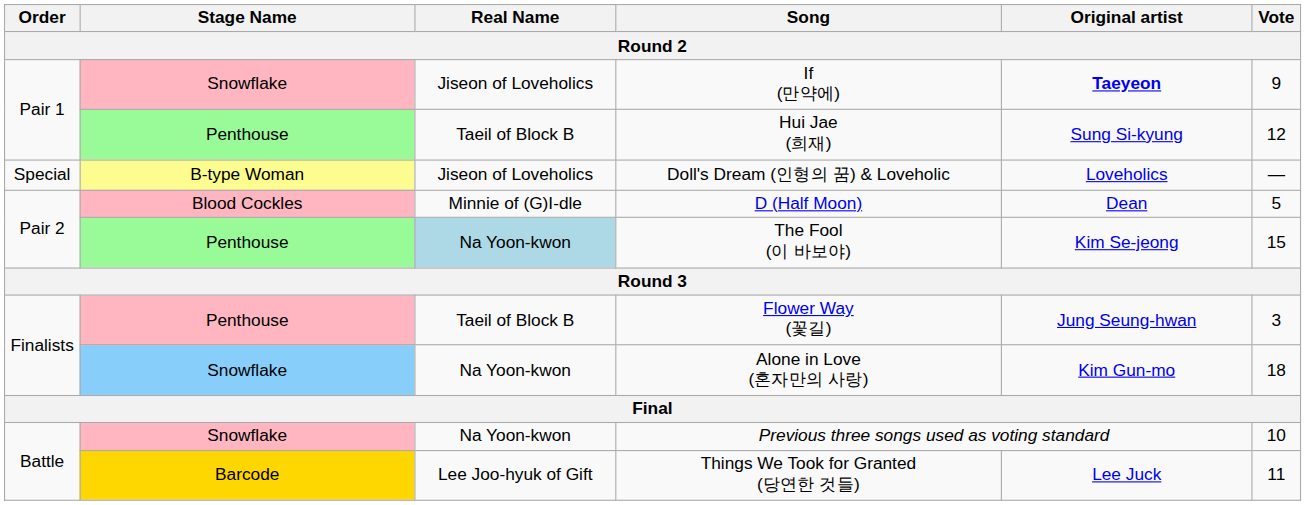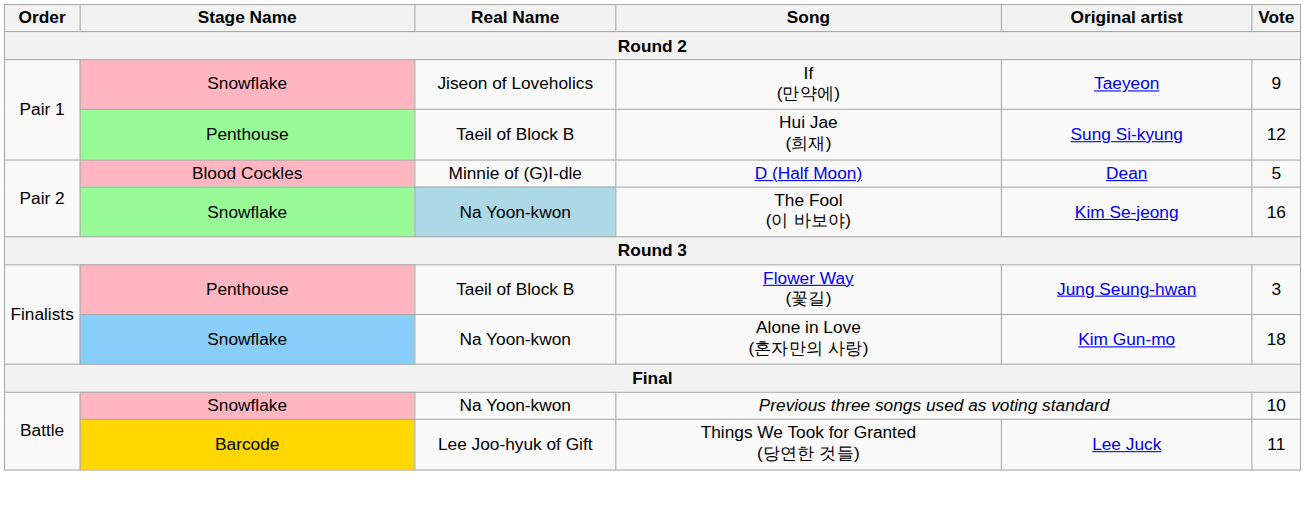If (만약에) | Original artist: bold -> normal
- row: Special | B-type Woman | Jiseon of Loveholics | Doll's Dream (인형의 꿈) & Loveholic | Loveholics | —
The Fool (이 바보야) | Stage Name: Penthouse -> Snowflake
The Fool (이 바보야) | Vote: 15 -> 16
